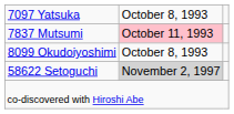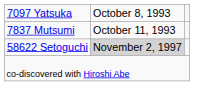7837 Mutsumi | column 2: pink background -> no background
- row: 8099 Okudoiyoshimi | October 8, 1993
